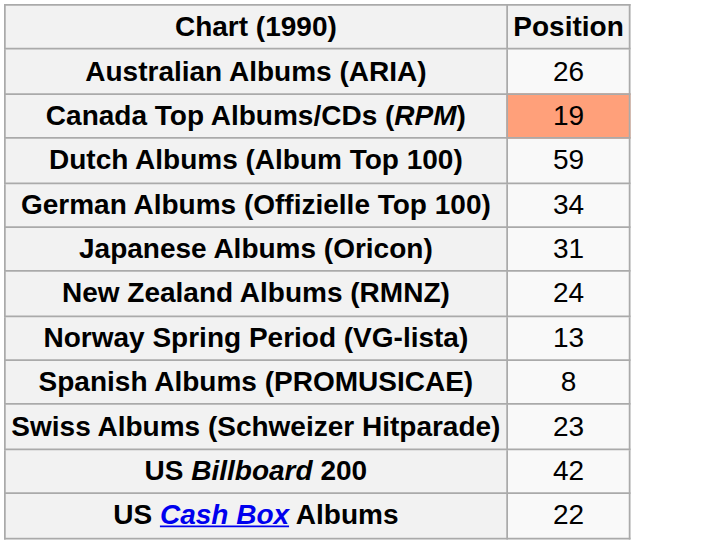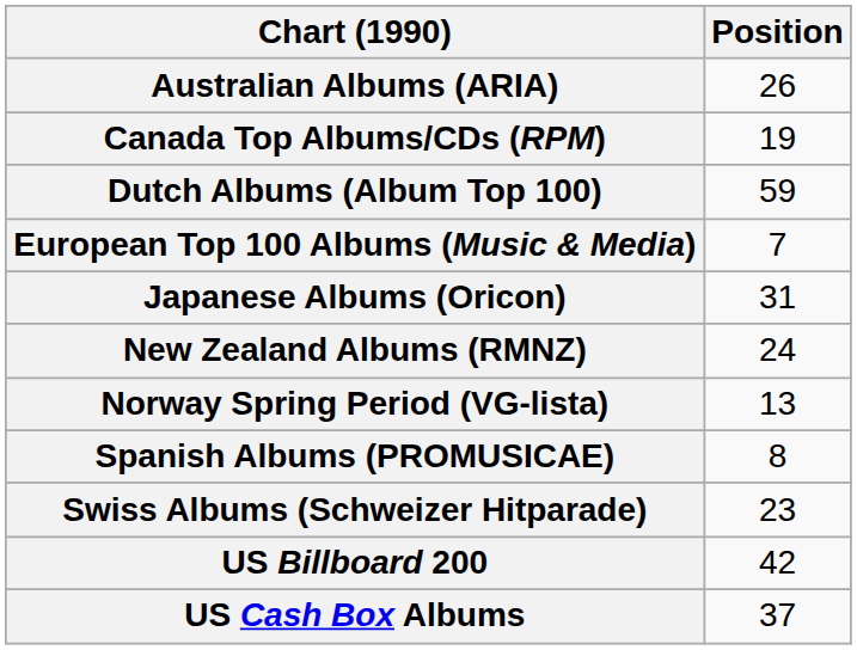Canada Top Albums/CDs (RPM) | Position: lightsalmon background -> no background
+ row: European Top 100 Albums (Music & Media) | 7
- row: German Albums (Offizielle Top 100) | 34
US Cash Box Albums | Position: 22 -> 37
